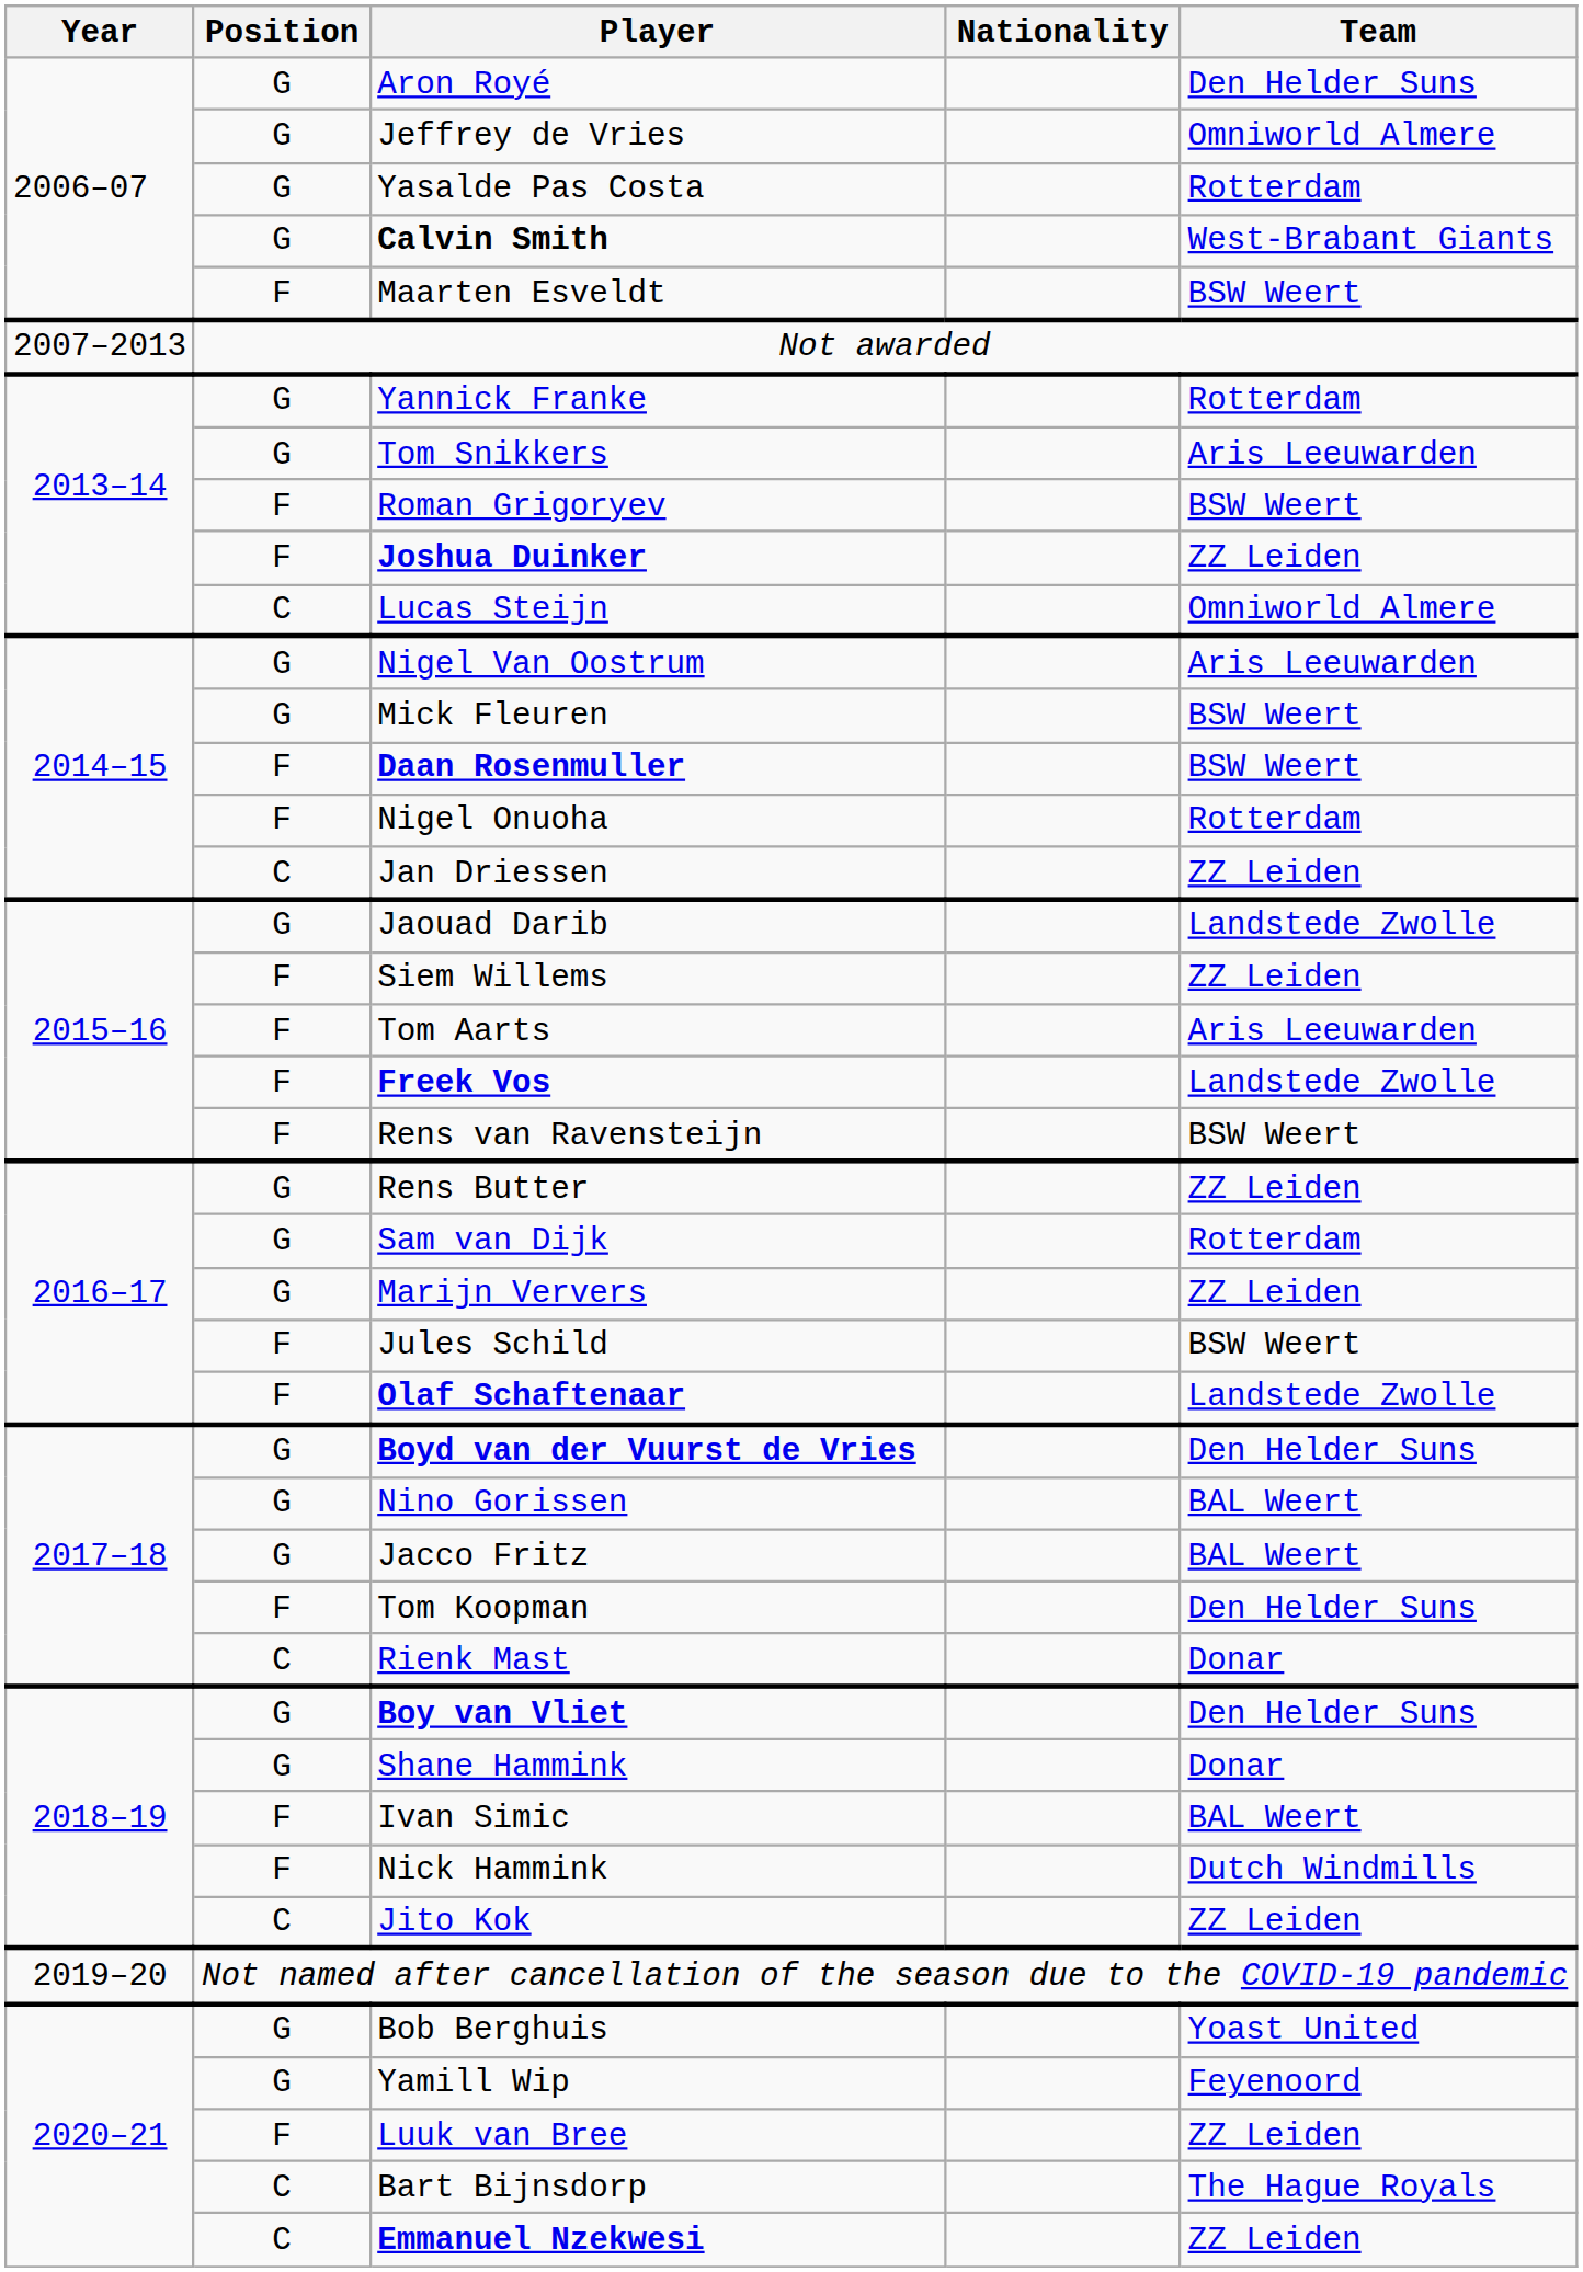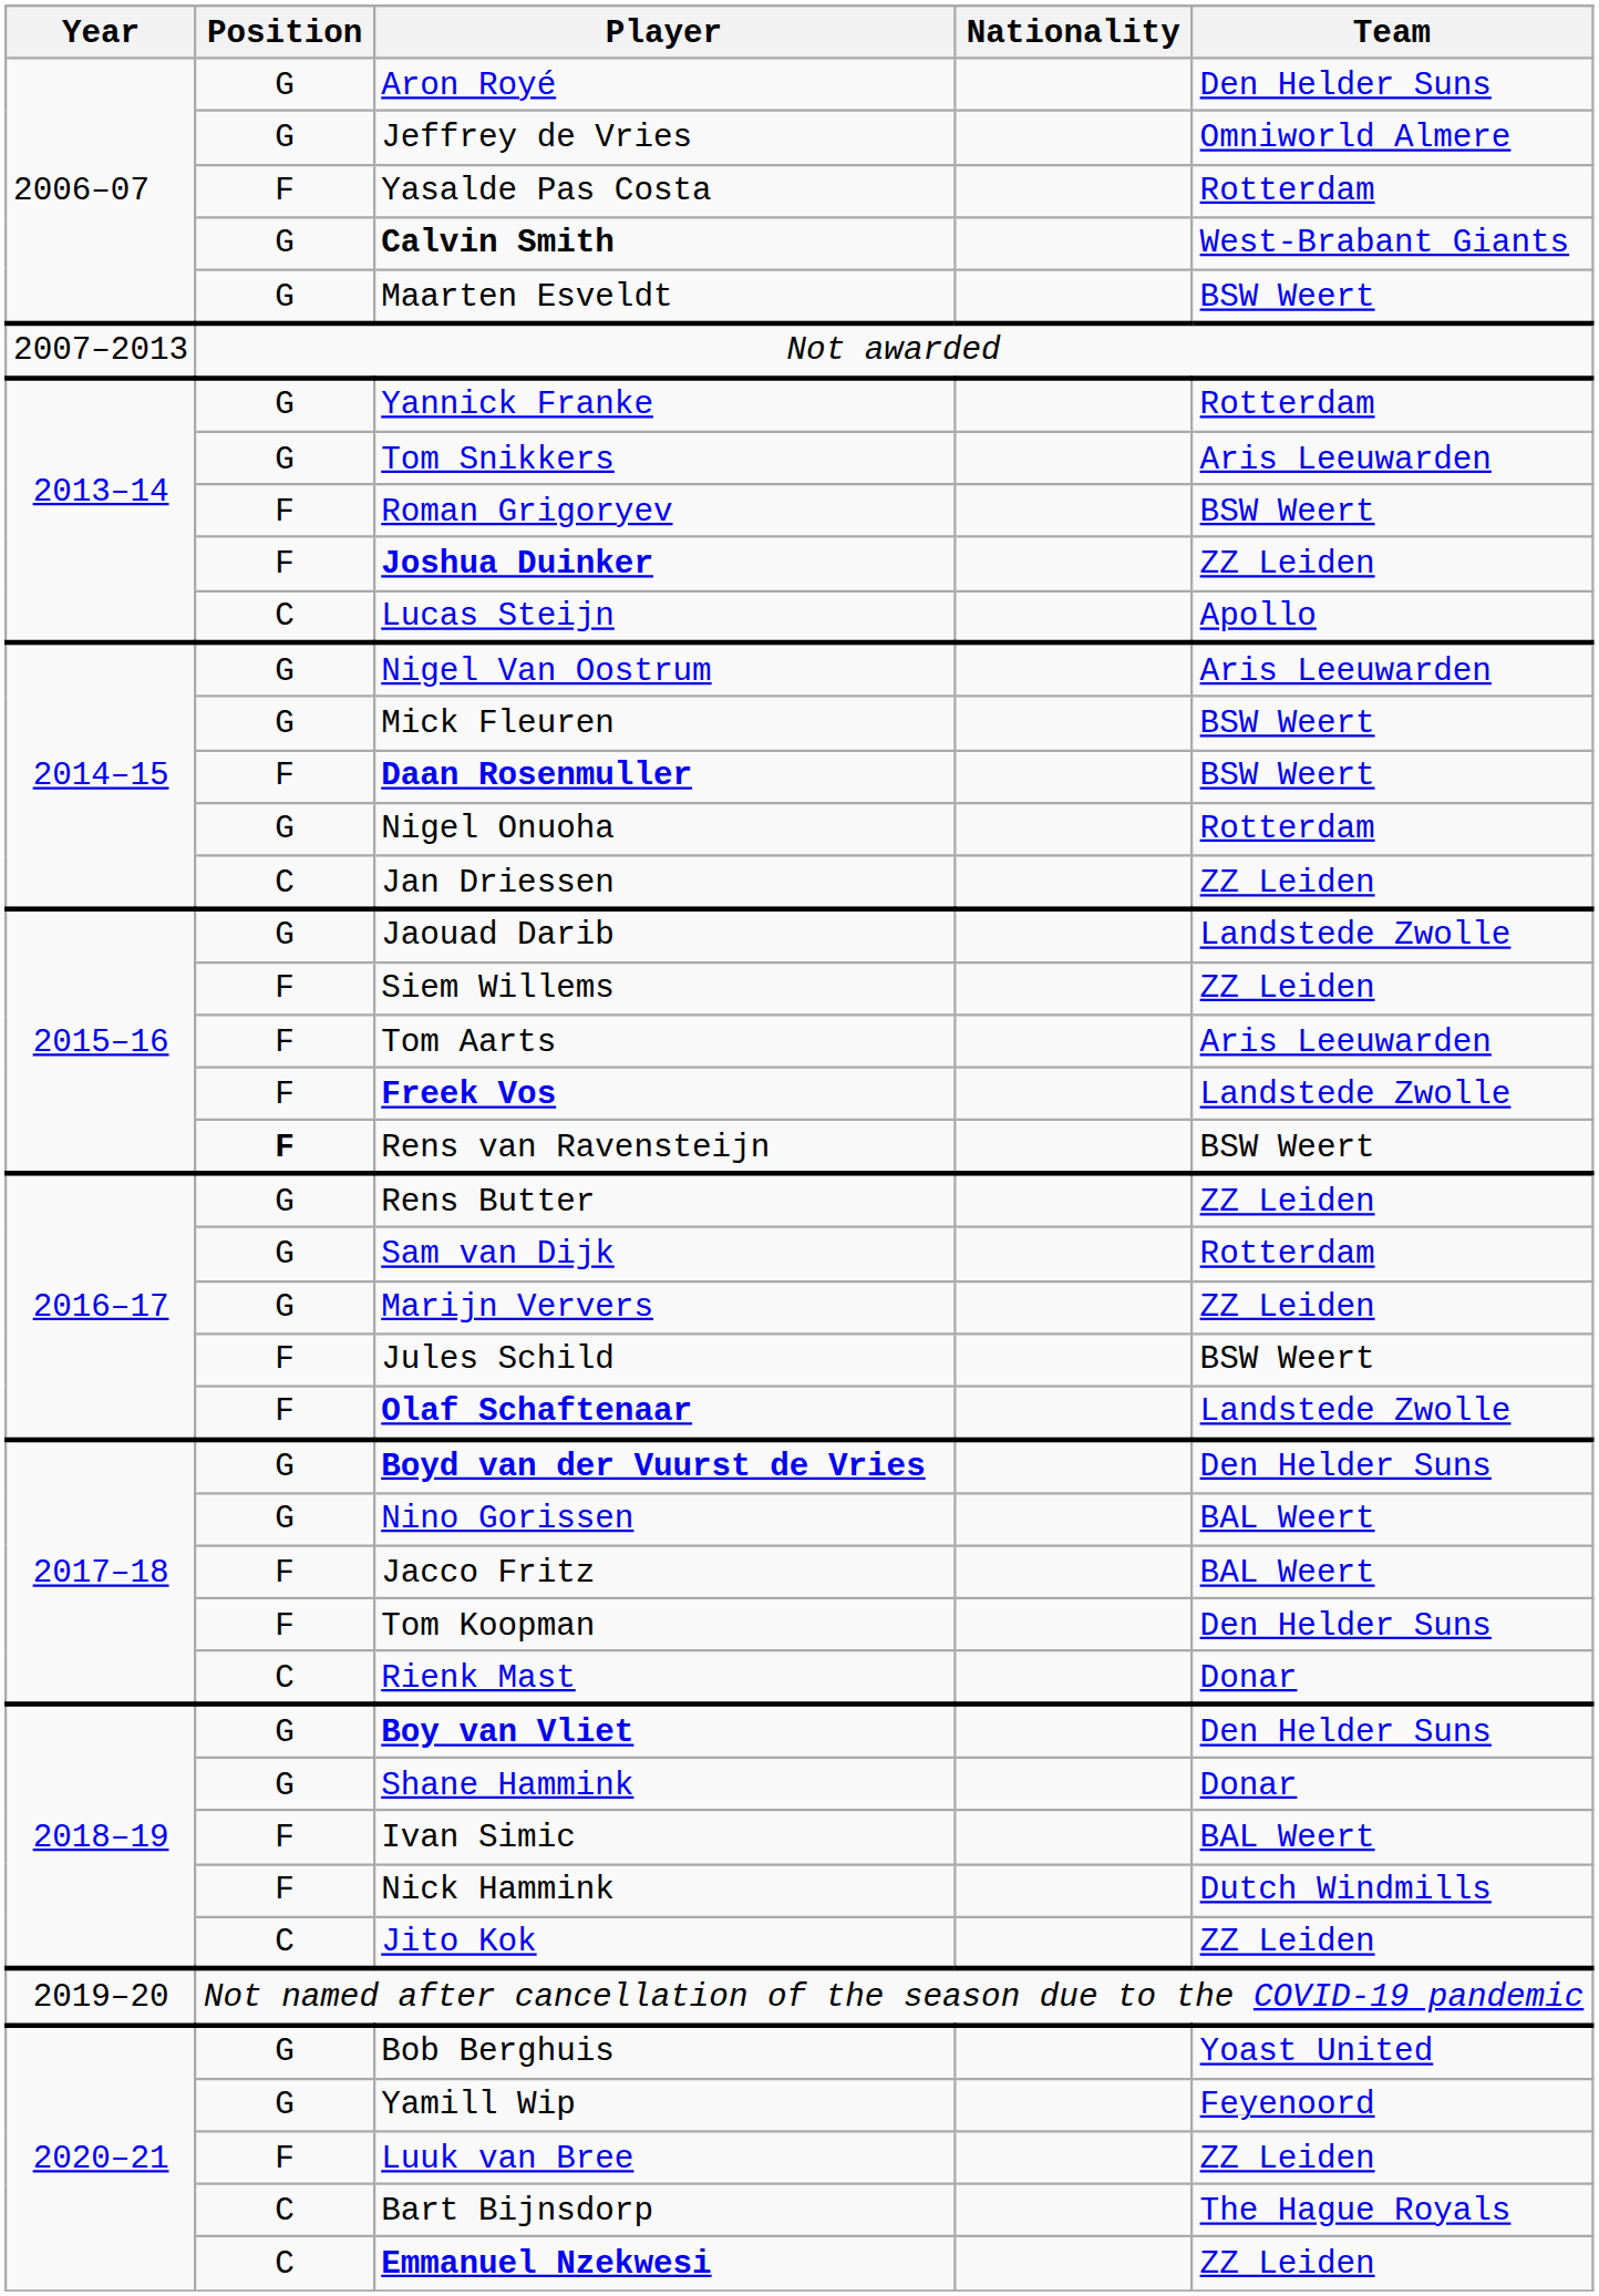Yasalde Pas Costa | Position: G -> F
Maarten Esveldt | Position: F -> G
Lucas Steijn | Team: Omniworld Almere -> Apollo
Nigel Onuoha | Position: F -> G
Rens van Ravensteijn | Position: normal -> bold
Jacco Fritz | Position: G -> F
